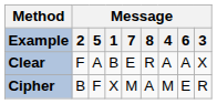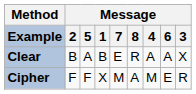Clear | Message / 2: F -> B
Cipher | Message / 2: B -> F
